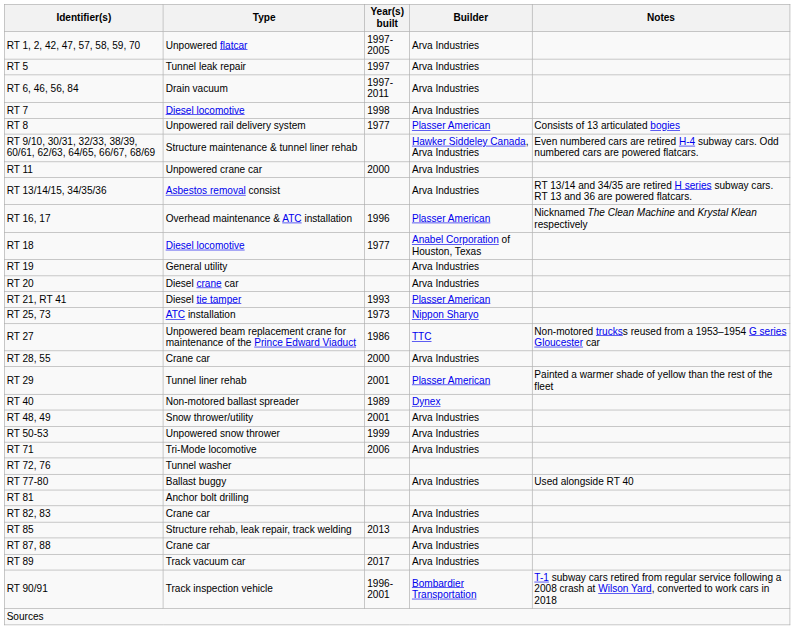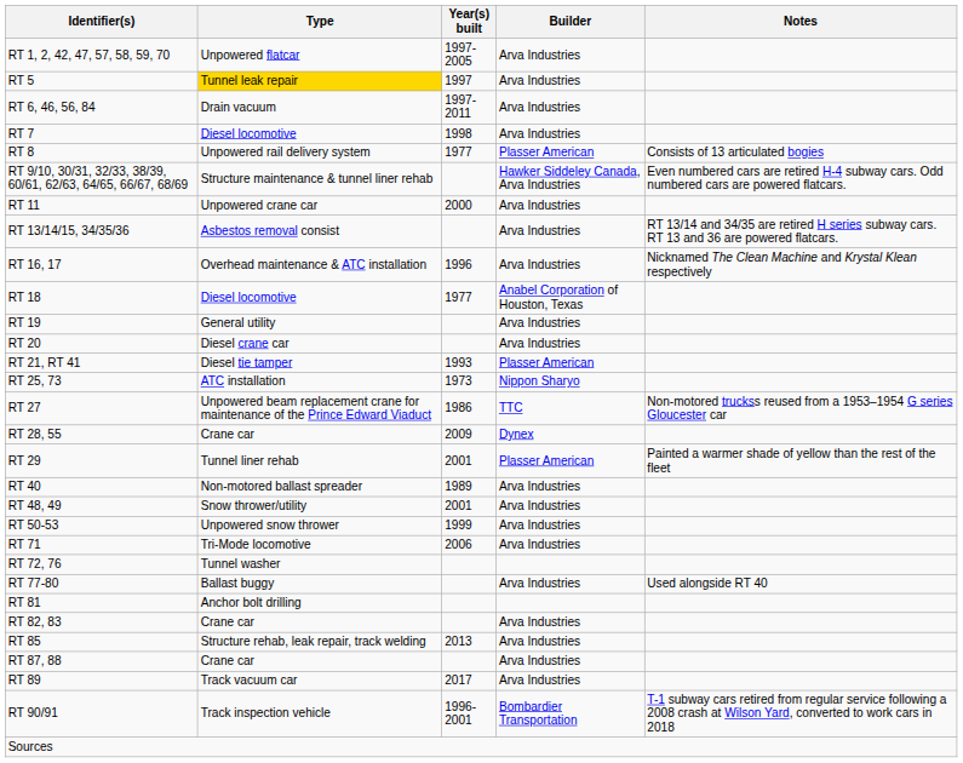RT 5 | Type: no background -> gold background
RT 16, 17 | Builder: Plasser American -> Arva Industries
RT 28, 55 | Year(s) built: 2000 -> 2009
RT 28, 55 | Builder: Arva Industries -> Dynex
RT 40 | Builder: Dynex -> Arva Industries
